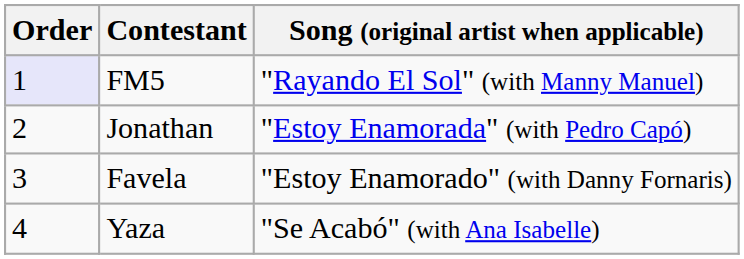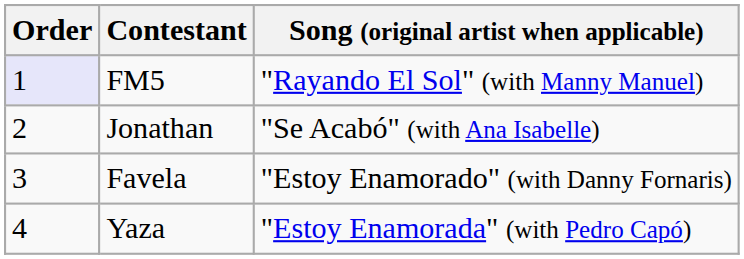Jonathan | Song (original artist when applicable): "Estoy Enamorada" (with Pedro Capó) -> "Se Acabó" (with Ana Isabelle)
Yaza | Song (original artist when applicable): "Se Acabó" (with Ana Isabelle) -> "Estoy Enamorada" (with Pedro Capó)
